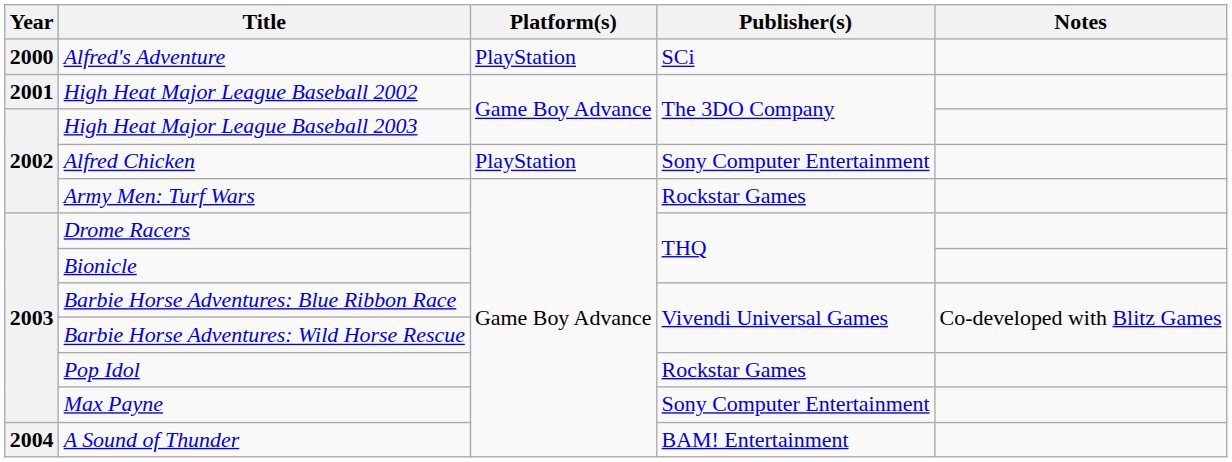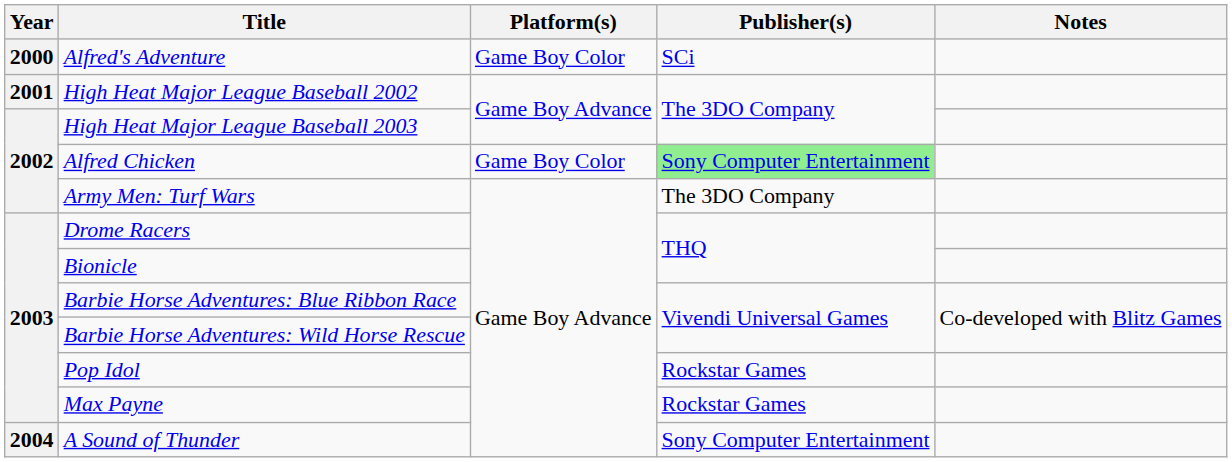Alfred's Adventure | Platform(s): PlayStation -> Game Boy Color
Alfred Chicken | Platform(s): PlayStation -> Game Boy Color
Alfred Chicken | Publisher(s): no background -> lightgreen background
Army Men: Turf Wars | Publisher(s): Rockstar Games -> The 3DO Company
Max Payne | Publisher(s): Sony Computer Entertainment -> Rockstar Games
A Sound of Thunder | Publisher(s): BAM! Entertainment -> Sony Computer Entertainment
